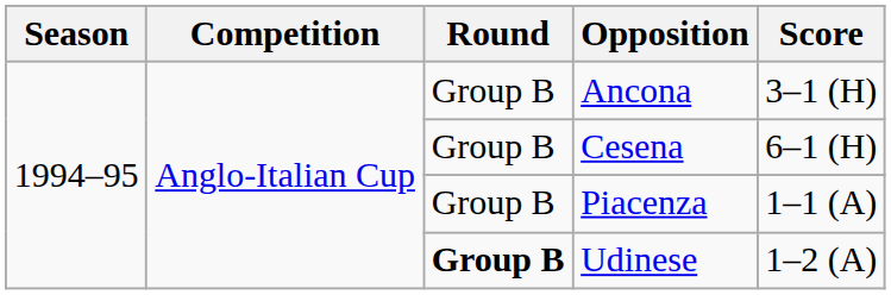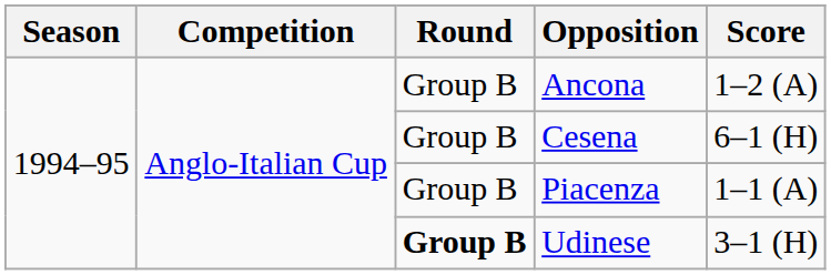Ancona | Score: 3–1 (H) -> 1–2 (A)
Udinese | Score: 1–2 (A) -> 3–1 (H)
